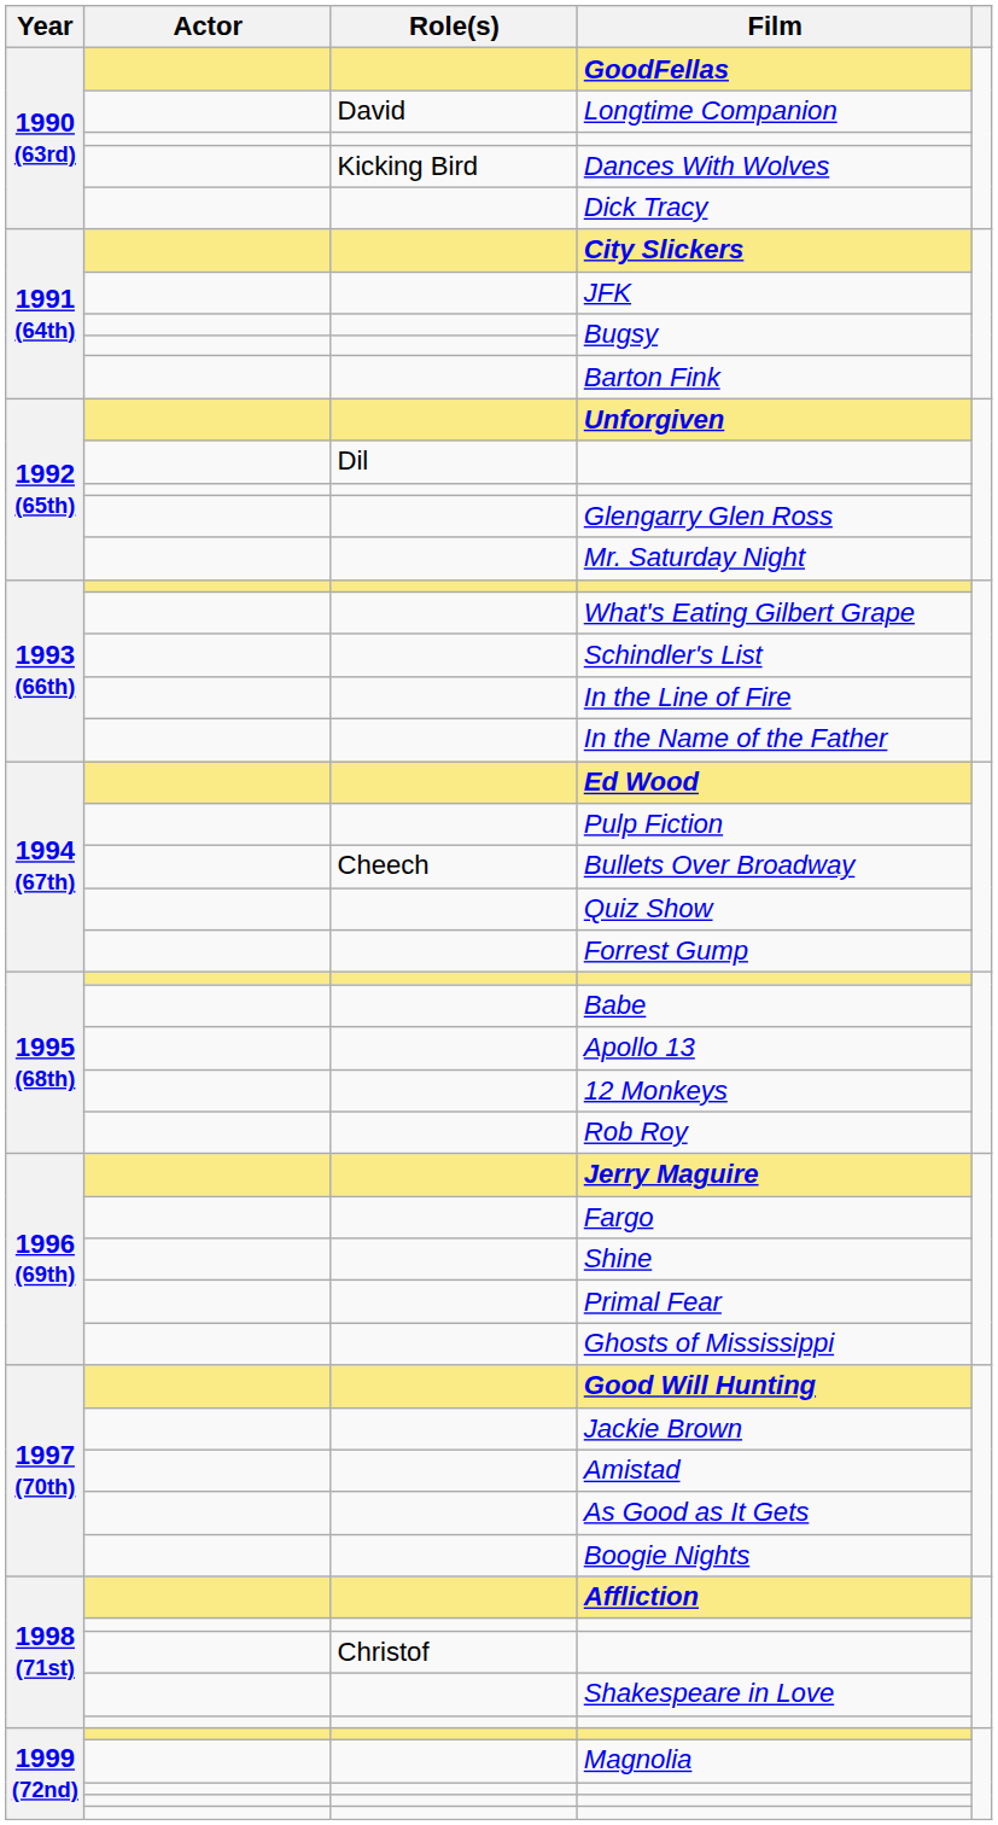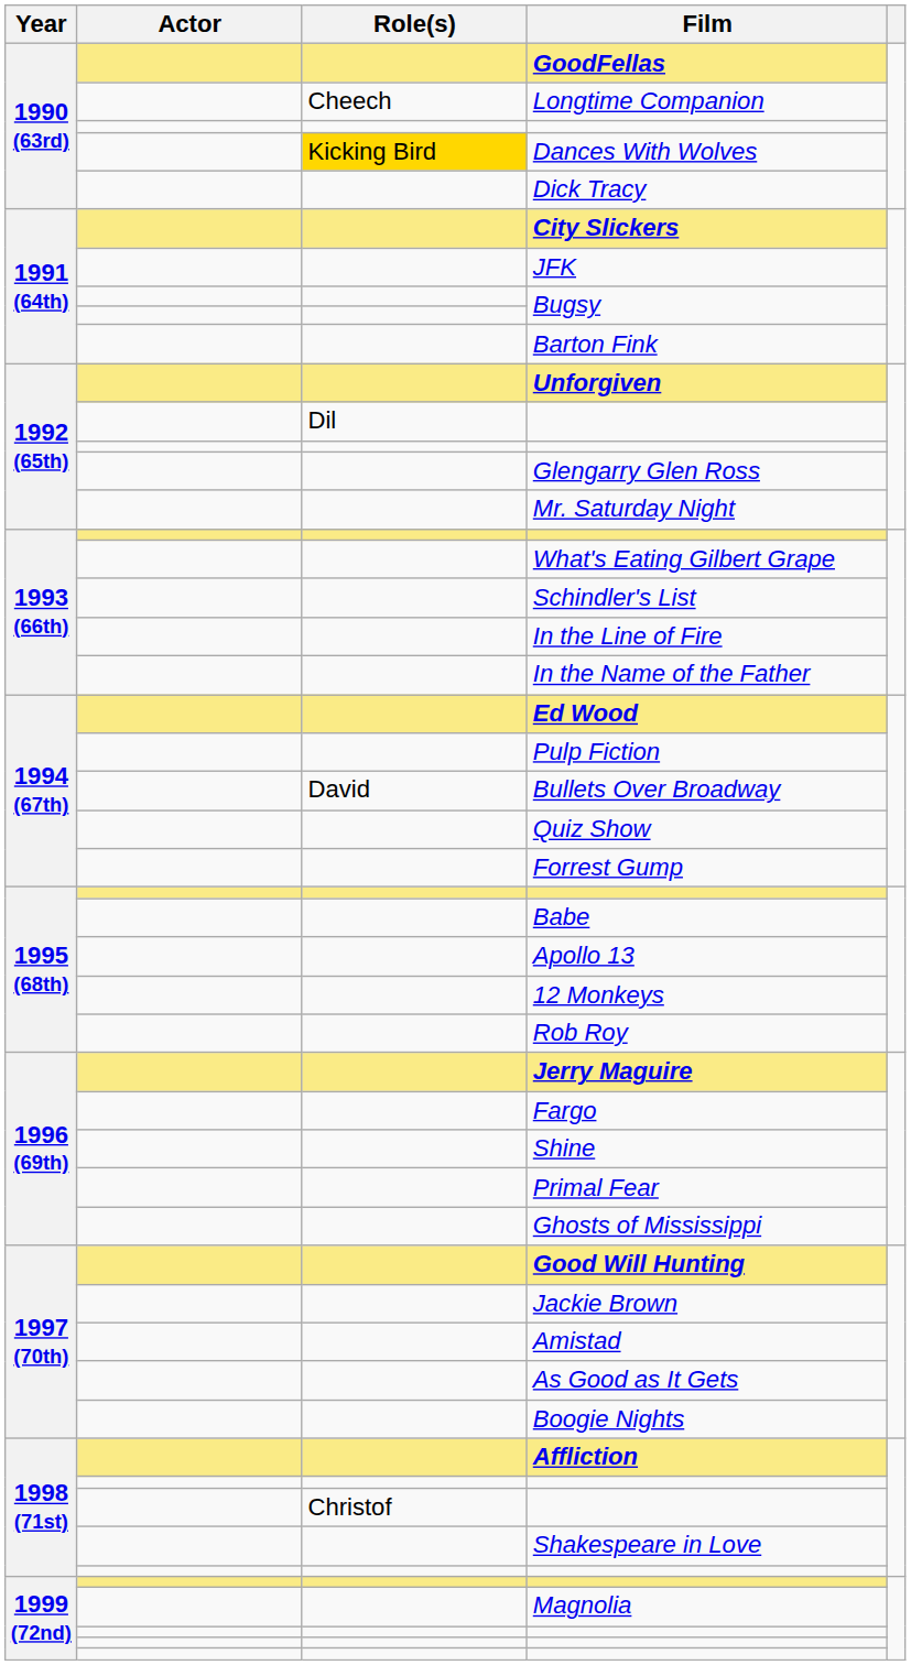Longtime Companion | Role(s): David -> Cheech
Dances With Wolves | Role(s): no background -> gold background
Bullets Over Broadway | Role(s): Cheech -> David
